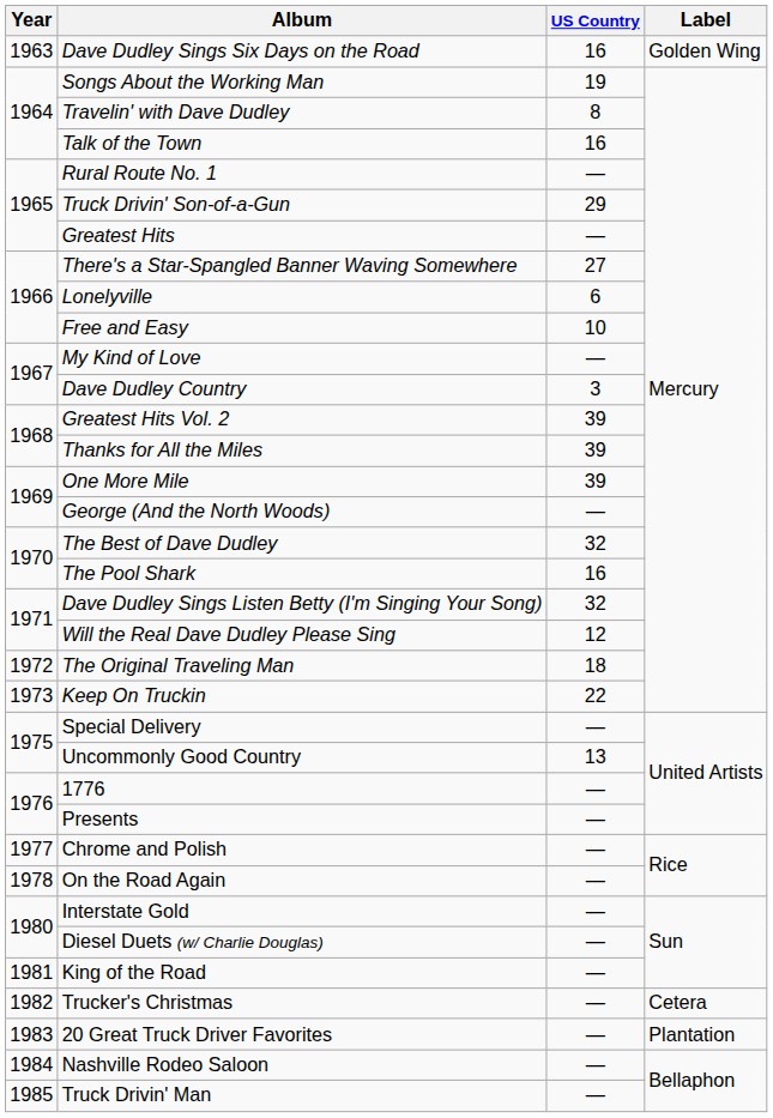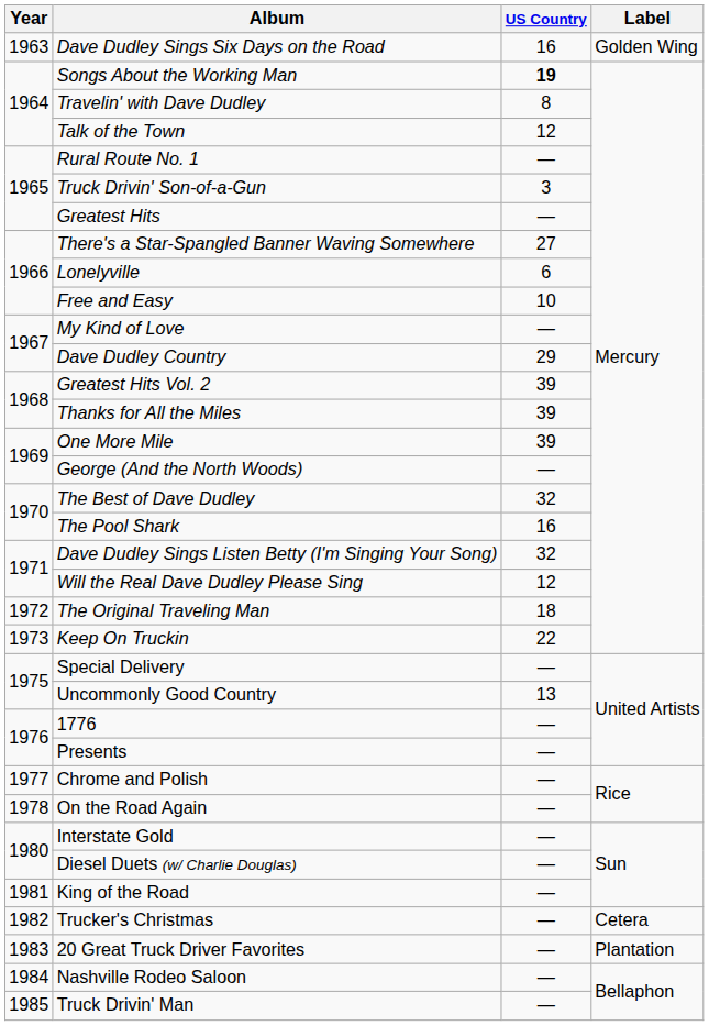Songs About the Working Man | US Country: normal -> bold
Talk of the Town | US Country: 16 -> 12
Truck Drivin' Son-of-a-Gun | US Country: 29 -> 3
Dave Dudley Country | US Country: 3 -> 29
